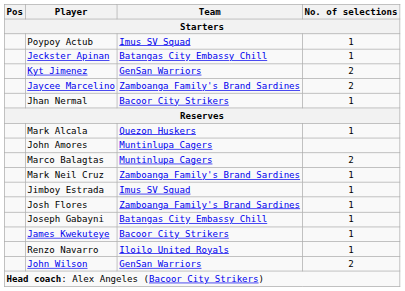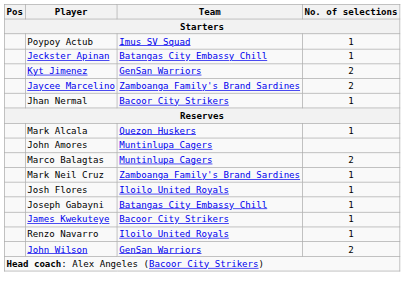- row: Jimboy Estrada | Imus SV Squad | 1
Josh Flores | Team: Zamboanga Family's Brand Sardines -> Iloilo United Royals
